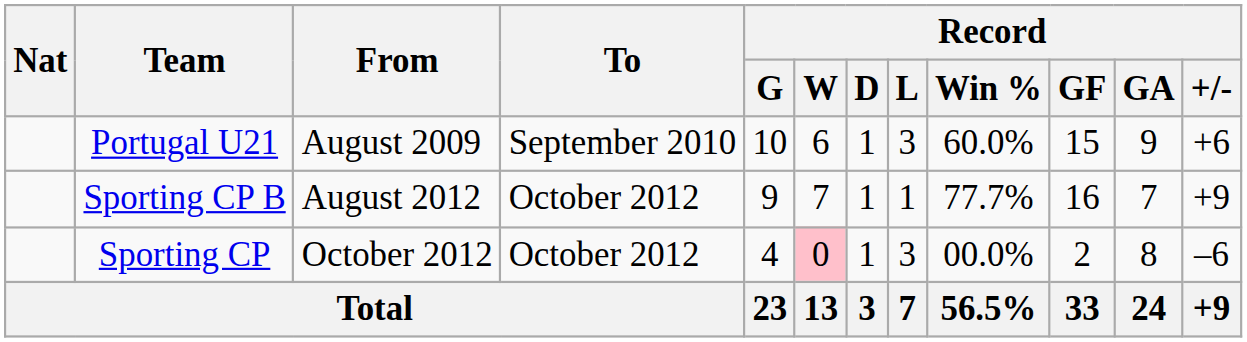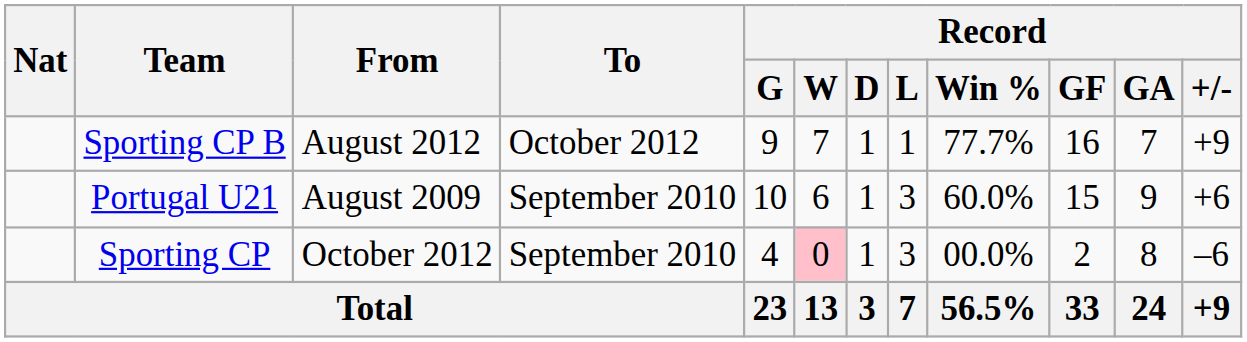rows swapped: Portugal U21 <-> Sporting CP B
Sporting CP | To: October 2012 -> September 2010
